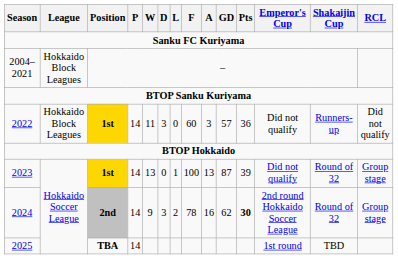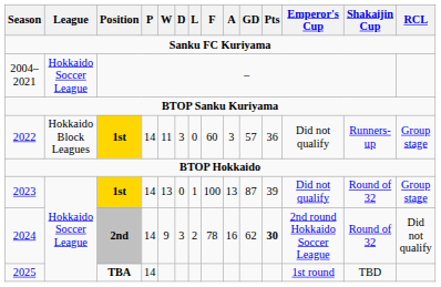2004–2021 | League: Hokkaido Block Leagues -> Hokkaido Soccer League
2022 | RCL: Did not qualify -> Group stage
2024 | RCL: Group stage -> Did not qualify
